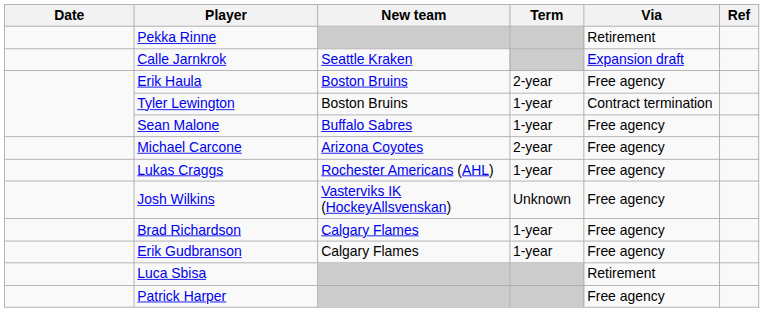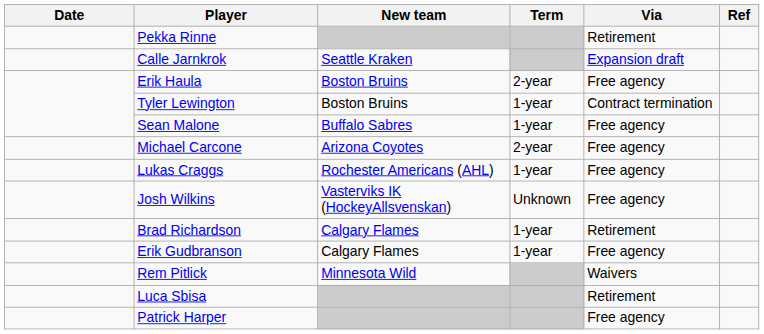Brad Richardson | Via: Free agency -> Retirement
+ row: Rem Pitlick | Minnesota Wild | Waivers
